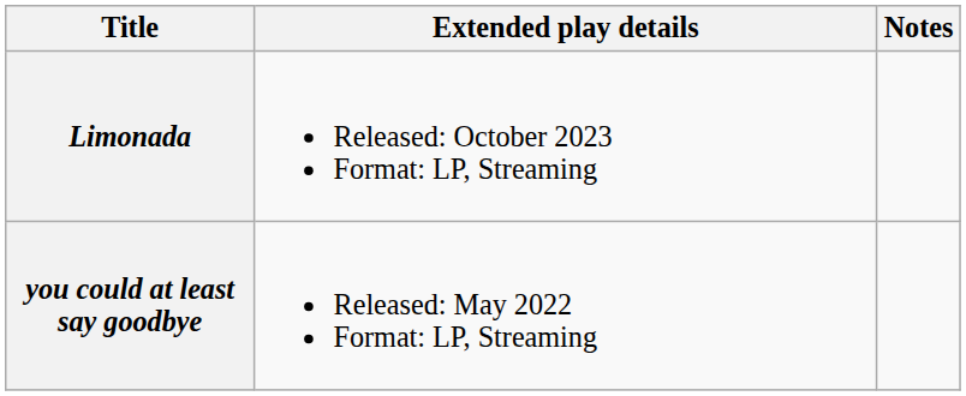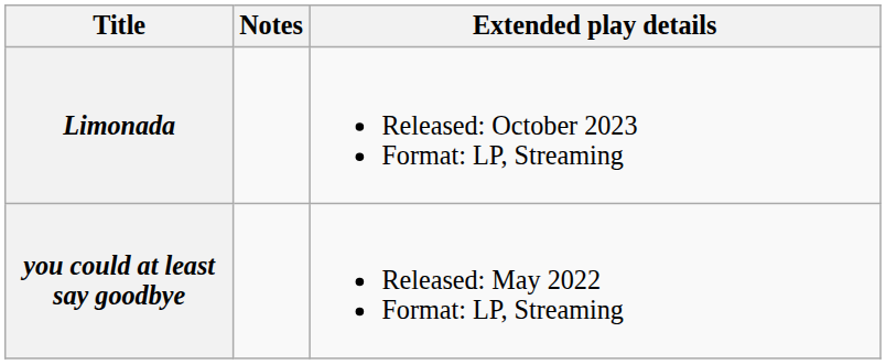columns swapped: Extended play details <-> Notes
